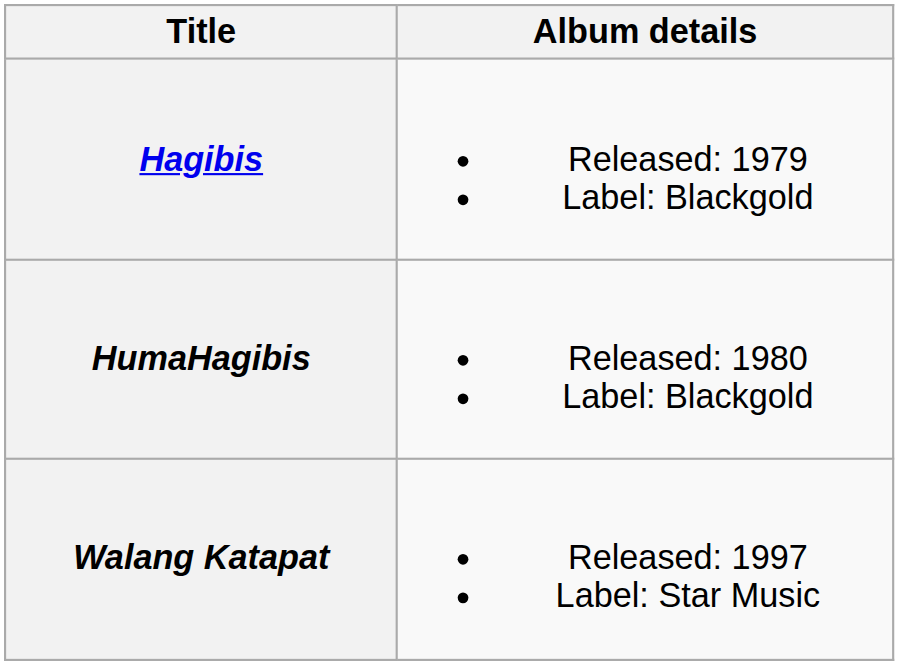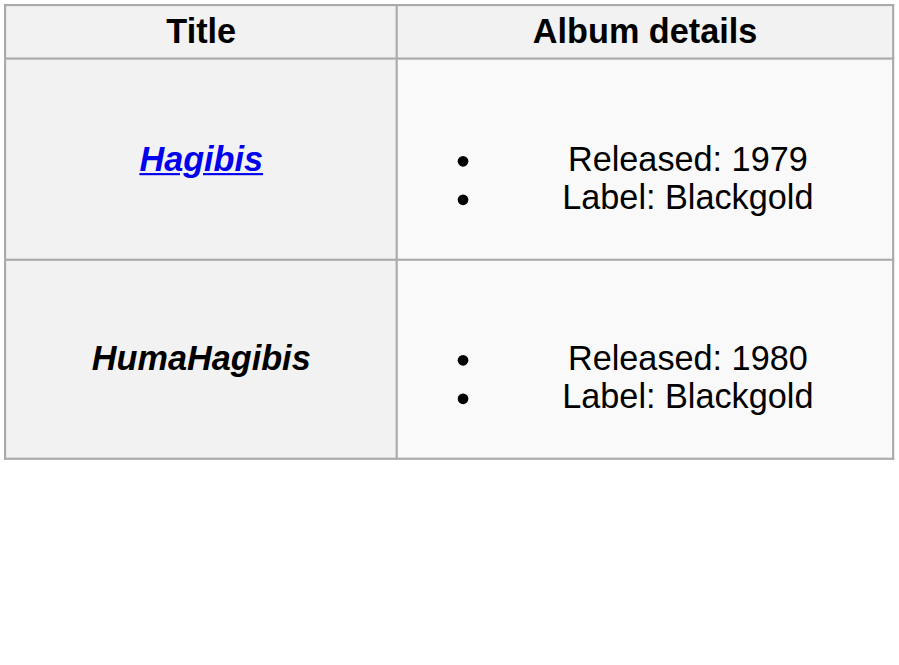- row: Walang Katapat | Released: 1997 Label: Star Music
